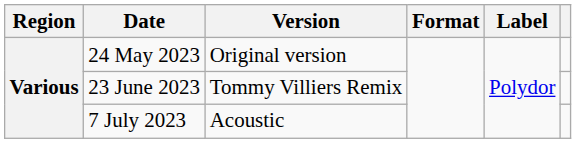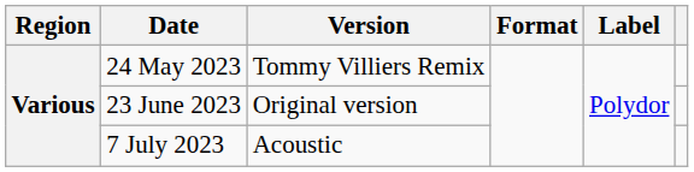24 May 2023 | Version: Original version -> Tommy Villiers Remix
23 June 2023 | Version: Tommy Villiers Remix -> Original version
